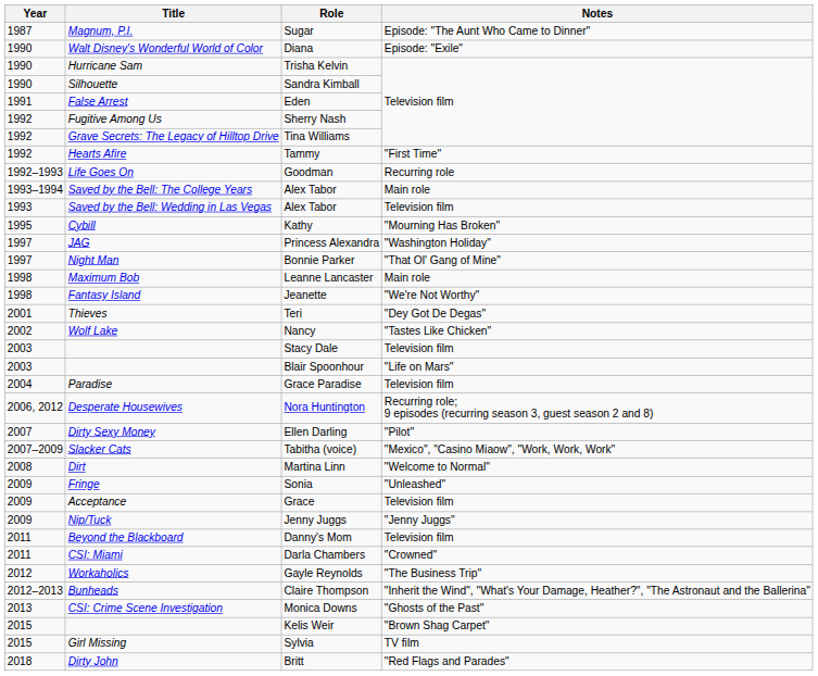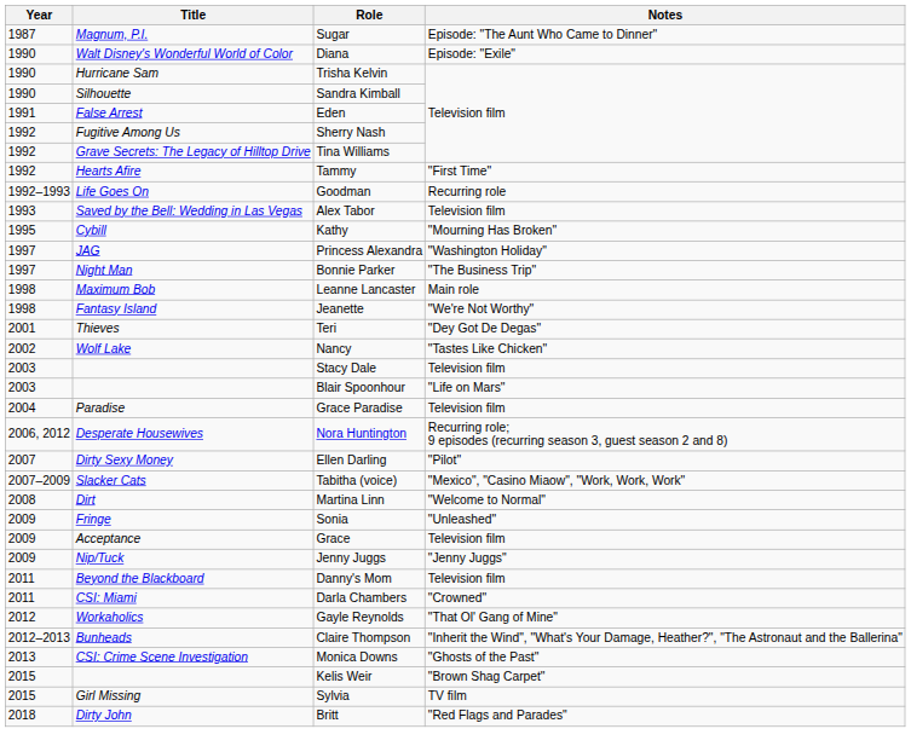- row: 1993–1994 | Saved by the Bell: The College Years | Alex Tabor | Main role
Bonnie Parker | Notes: "That Ol' Gang of Mine" -> "The Business Trip"
Gayle Reynolds | Notes: "The Business Trip" -> "That Ol' Gang of Mine"
